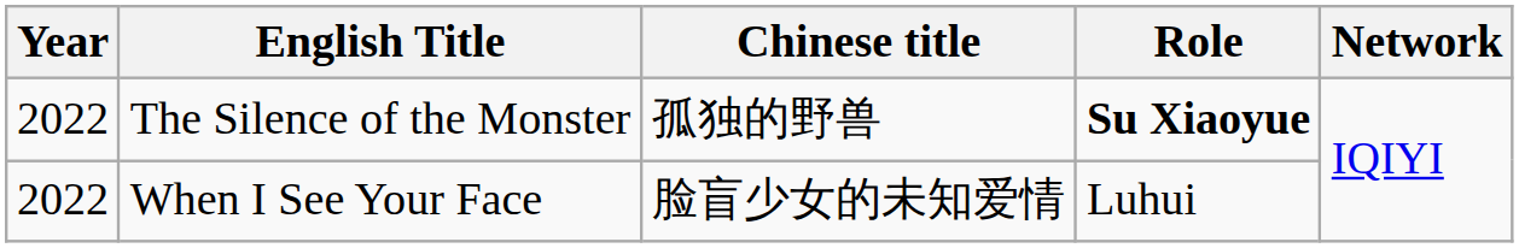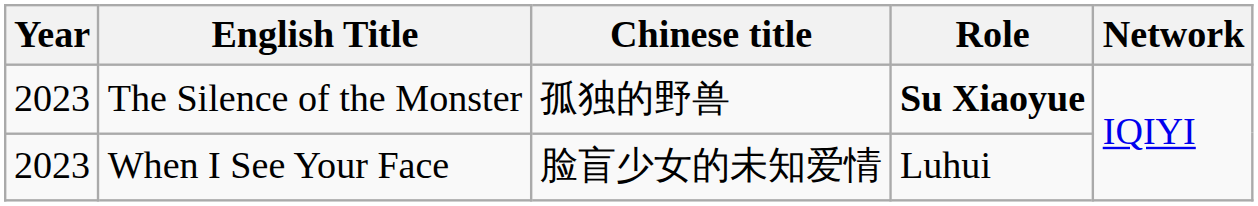The Silence of the Monster | Year: 2022 -> 2023
When I See Your Face | Year: 2022 -> 2023
